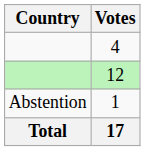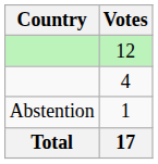rows swapped: 12 <-> 4
